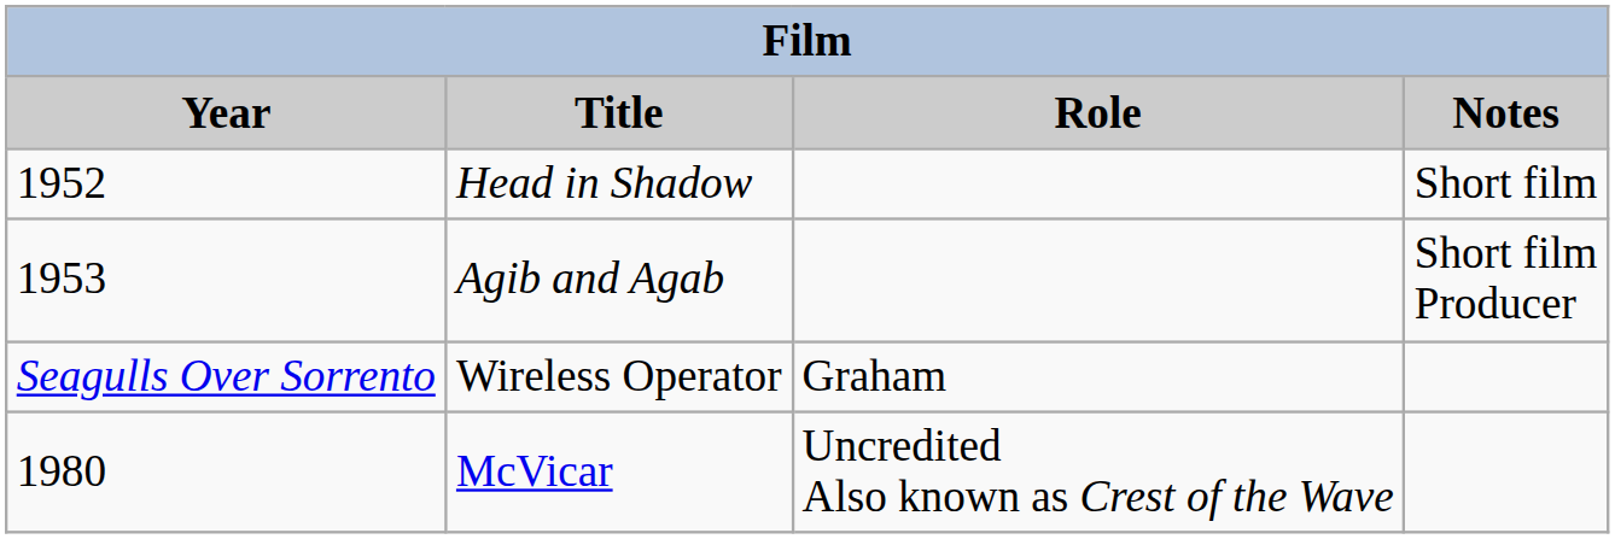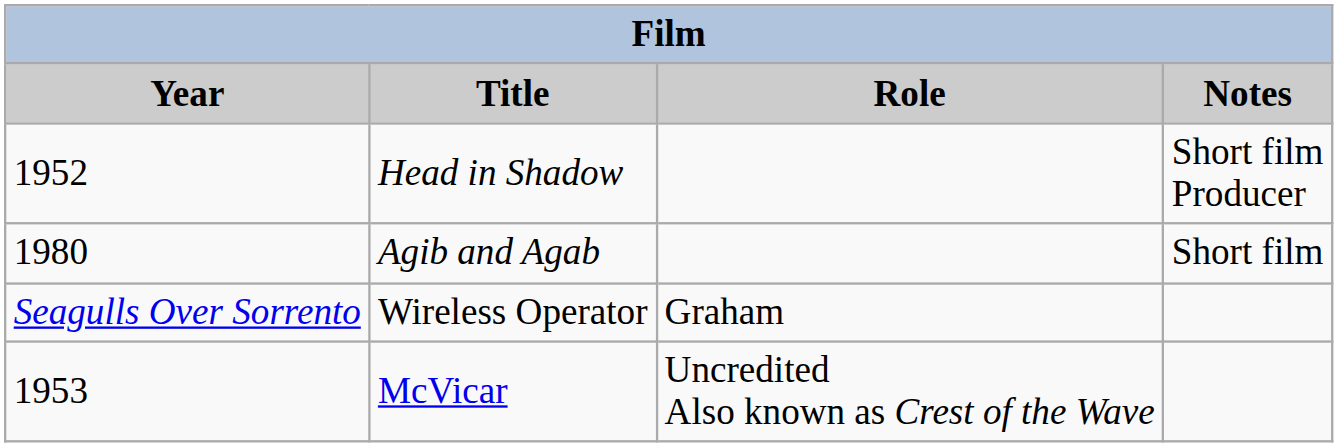Head in Shadow | Notes: Short film -> Short film Producer
Agib and Agab | Year: 1953 -> 1980
Agib and Agab | Notes: Short film Producer -> Short film
McVicar | Year: 1980 -> 1953
